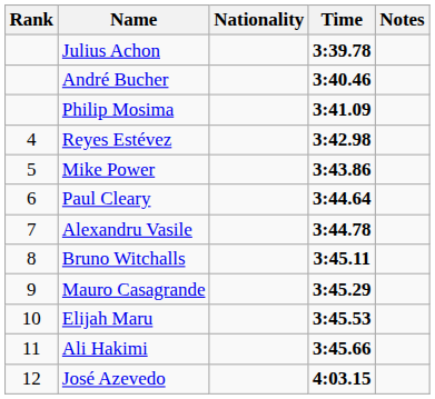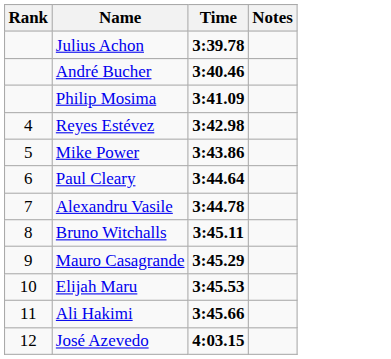- column: Nationality
